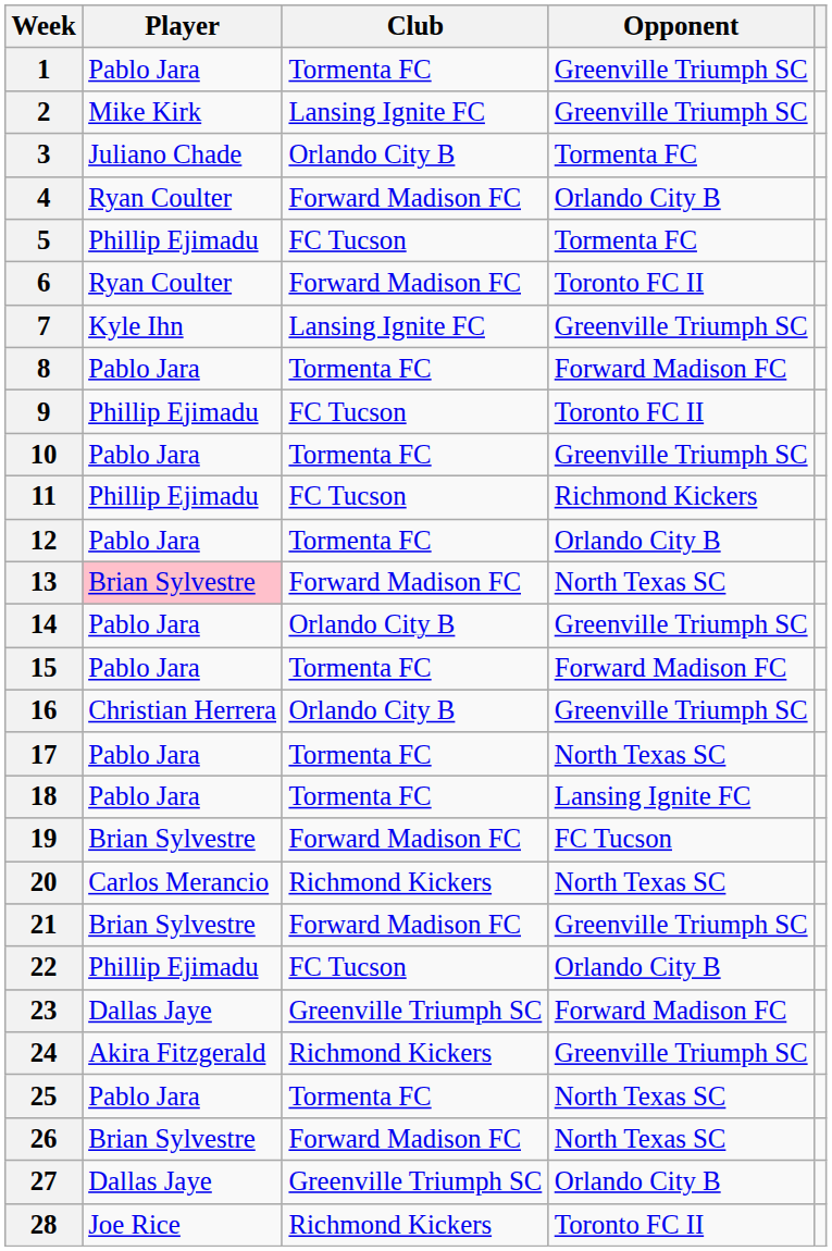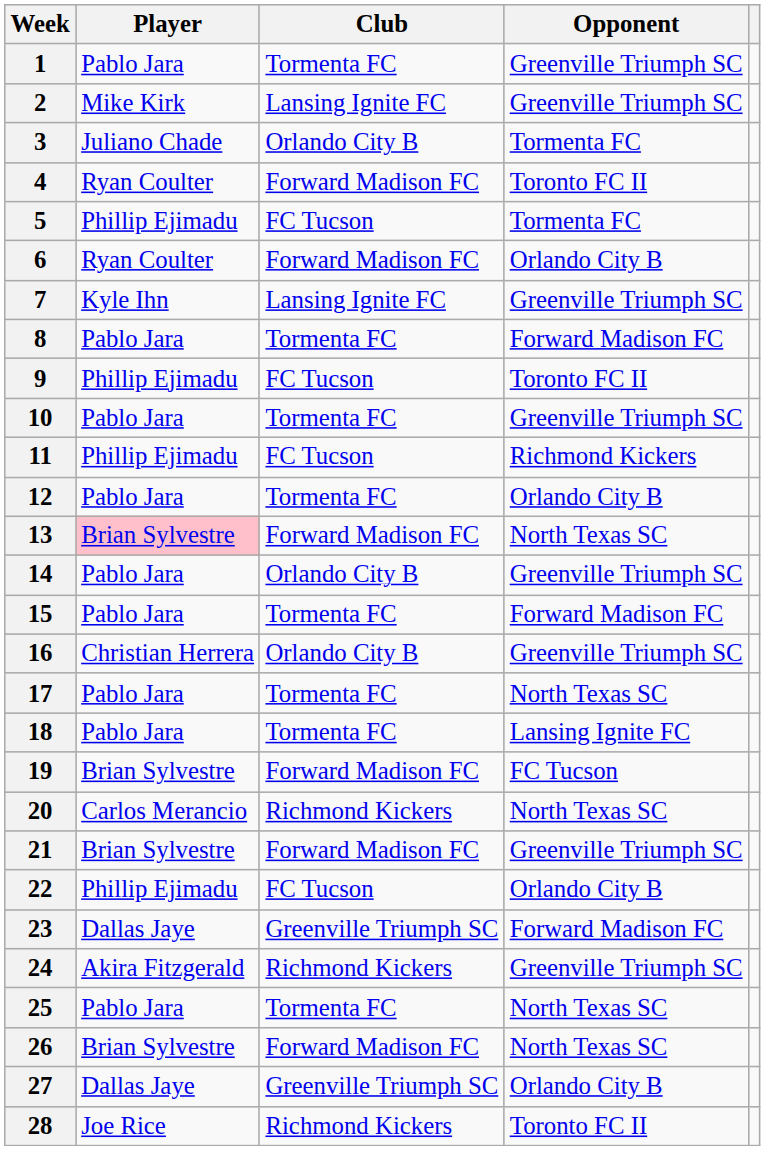4 | Opponent: Orlando City B -> Toronto FC II
6 | Opponent: Toronto FC II -> Orlando City B
